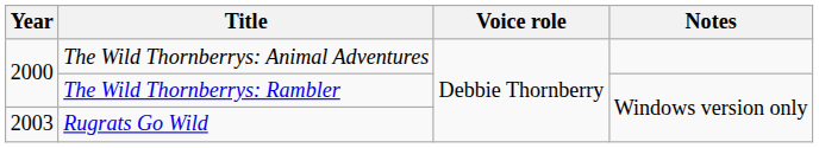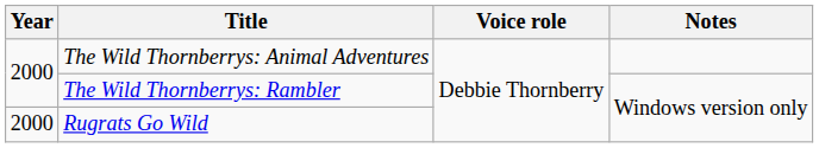Rugrats Go Wild | Year: 2003 -> 2000
